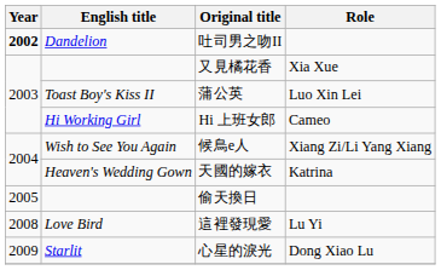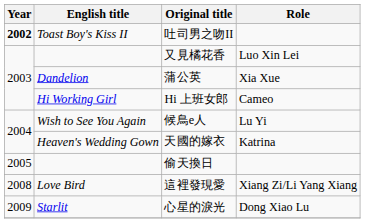吐司男之吻II | English title: Dandelion -> Toast Boy's Kiss II
又見橘花香 | Role: Xia Xue -> Luo Xin Lei
蒲公英 | English title: Toast Boy's Kiss II -> Dandelion
蒲公英 | Role: Luo Xin Lei -> Xia Xue
候鳥e人 | Role: Xiang Zi/Li Yang Xiang -> Lu Yi
這裡發現愛 | Role: Lu Yi -> Xiang Zi/Li Yang Xiang
